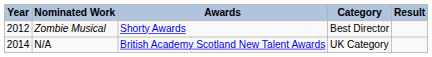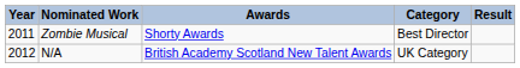Zombie Musical | Year: 2012 -> 2011
N/A | Year: 2014 -> 2012
